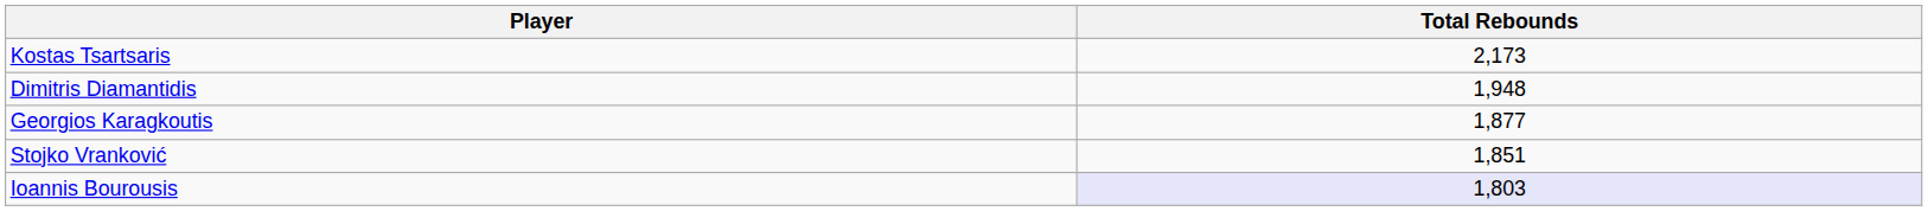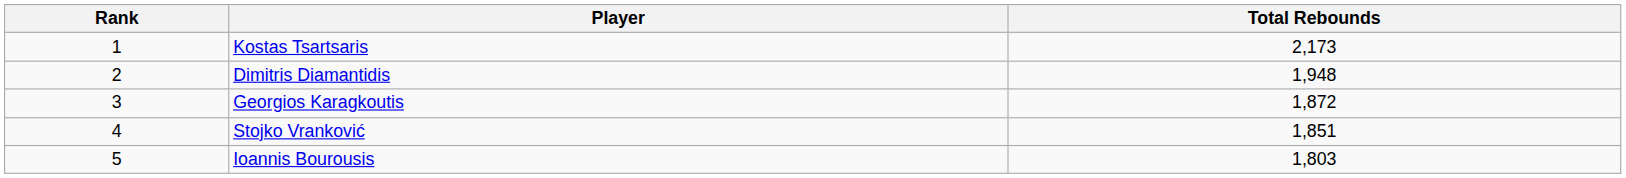+ column: Rank | 1 | 2 | 3 | 4 | 5
Georgios Karagkoutis | Total Rebounds: 1,877 -> 1,872
Ioannis Bourousis | Total Rebounds: lavender background -> no background
